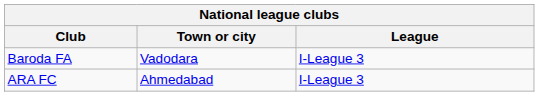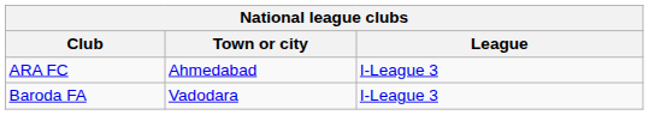rows swapped: ARA FC <-> Baroda FA
